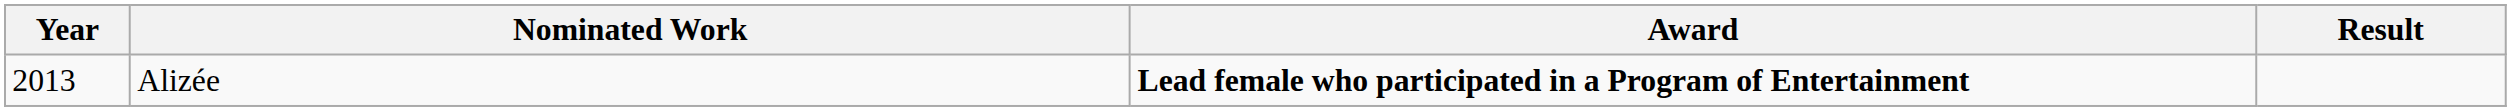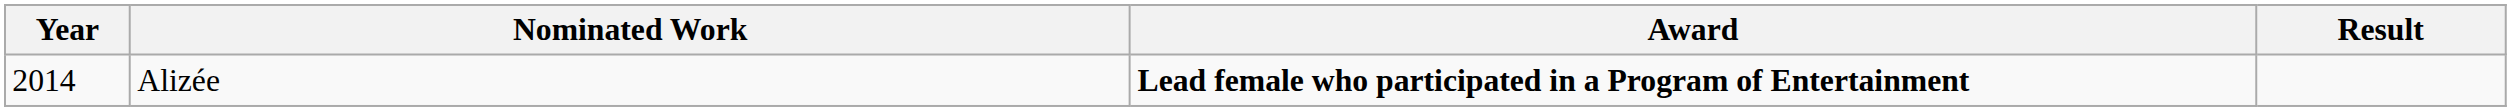Alizée | Year: 2013 -> 2014
